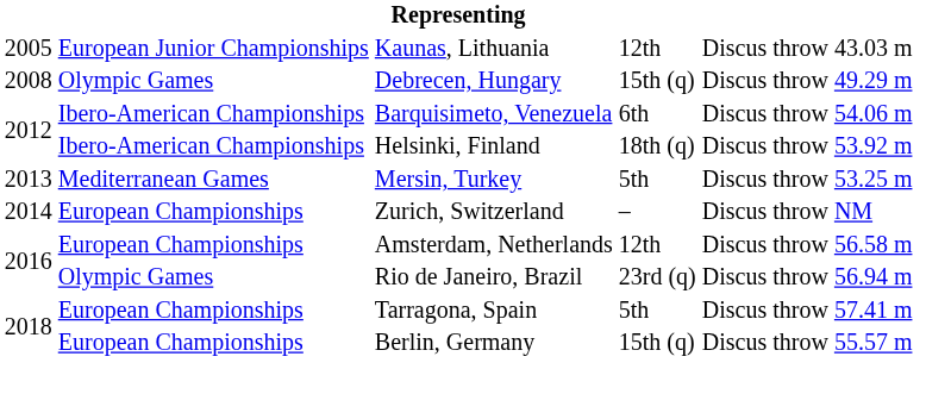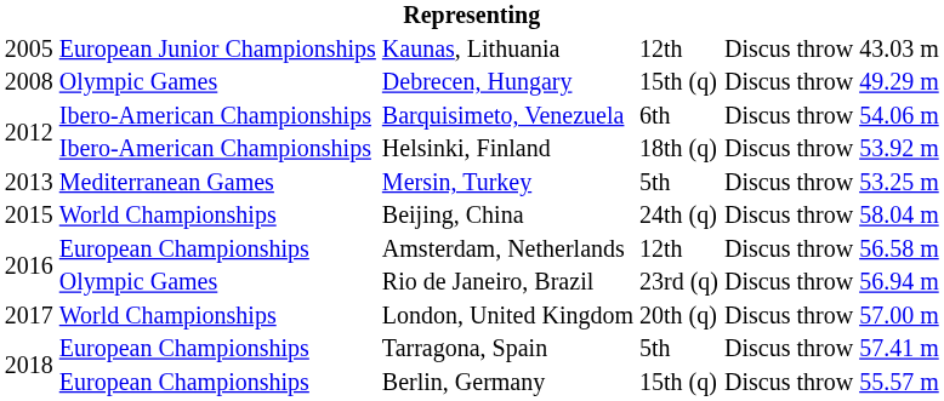- row: 2014 | European Championships | Zurich, Switzerland | – | Discus throw | NM
+ row: 2015 | World Championships | Beijing, China | 24th (q) | Discus throw | 58.04 m
+ row: 2017 | World Championships | London, United Kingdom | 20th (q) | Discus throw | 57.00 m
